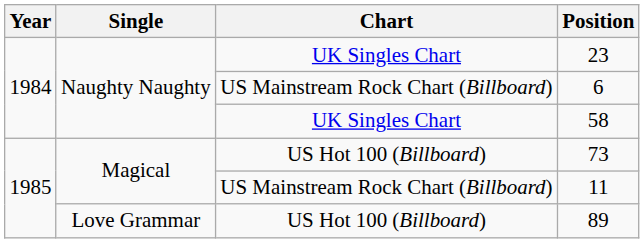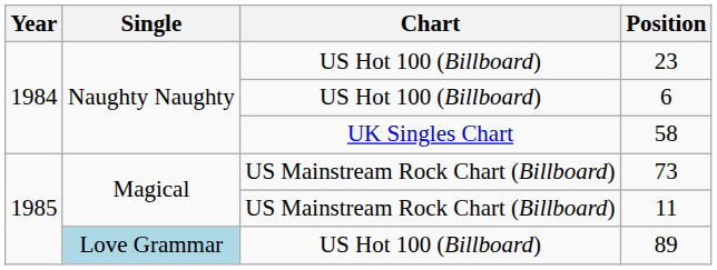23 | Chart: UK Singles Chart -> US Hot 100 (Billboard)
6 | Chart: US Mainstream Rock Chart (Billboard) -> US Hot 100 (Billboard)
73 | Chart: US Hot 100 (Billboard) -> US Mainstream Rock Chart (Billboard)
89 | Single: no background -> lightblue background
